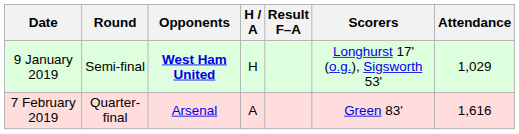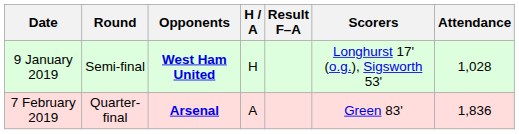9 January 2019 | Attendance: 1,029 -> 1,028
7 February 2019 | Opponents: normal -> bold
7 February 2019 | Attendance: 1,616 -> 1,836
